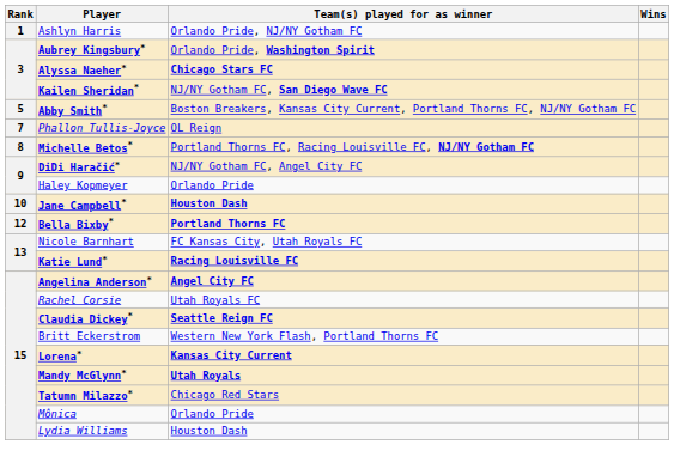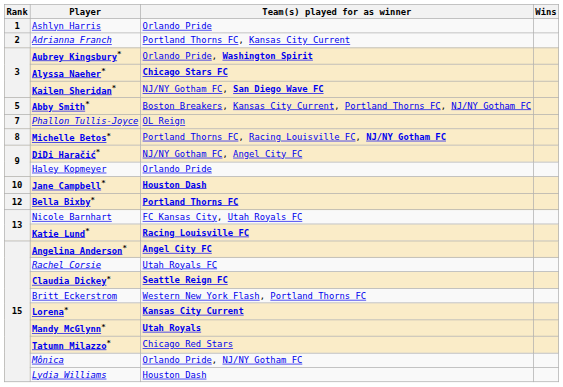Ashlyn Harris | Team(s) played for as winner: Orlando Pride, NJ/NY Gotham FC -> Orlando Pride
+ row: 2 | Adrianna Franch | Portland Thorns FC, Kansas City Current
Mônica | Team(s) played for as winner: Orlando Pride -> Orlando Pride, NJ/NY Gotham FC
